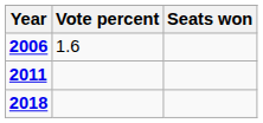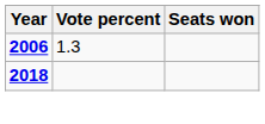2006 | Vote percent: 1.6 -> 1.3
- row: 2011
